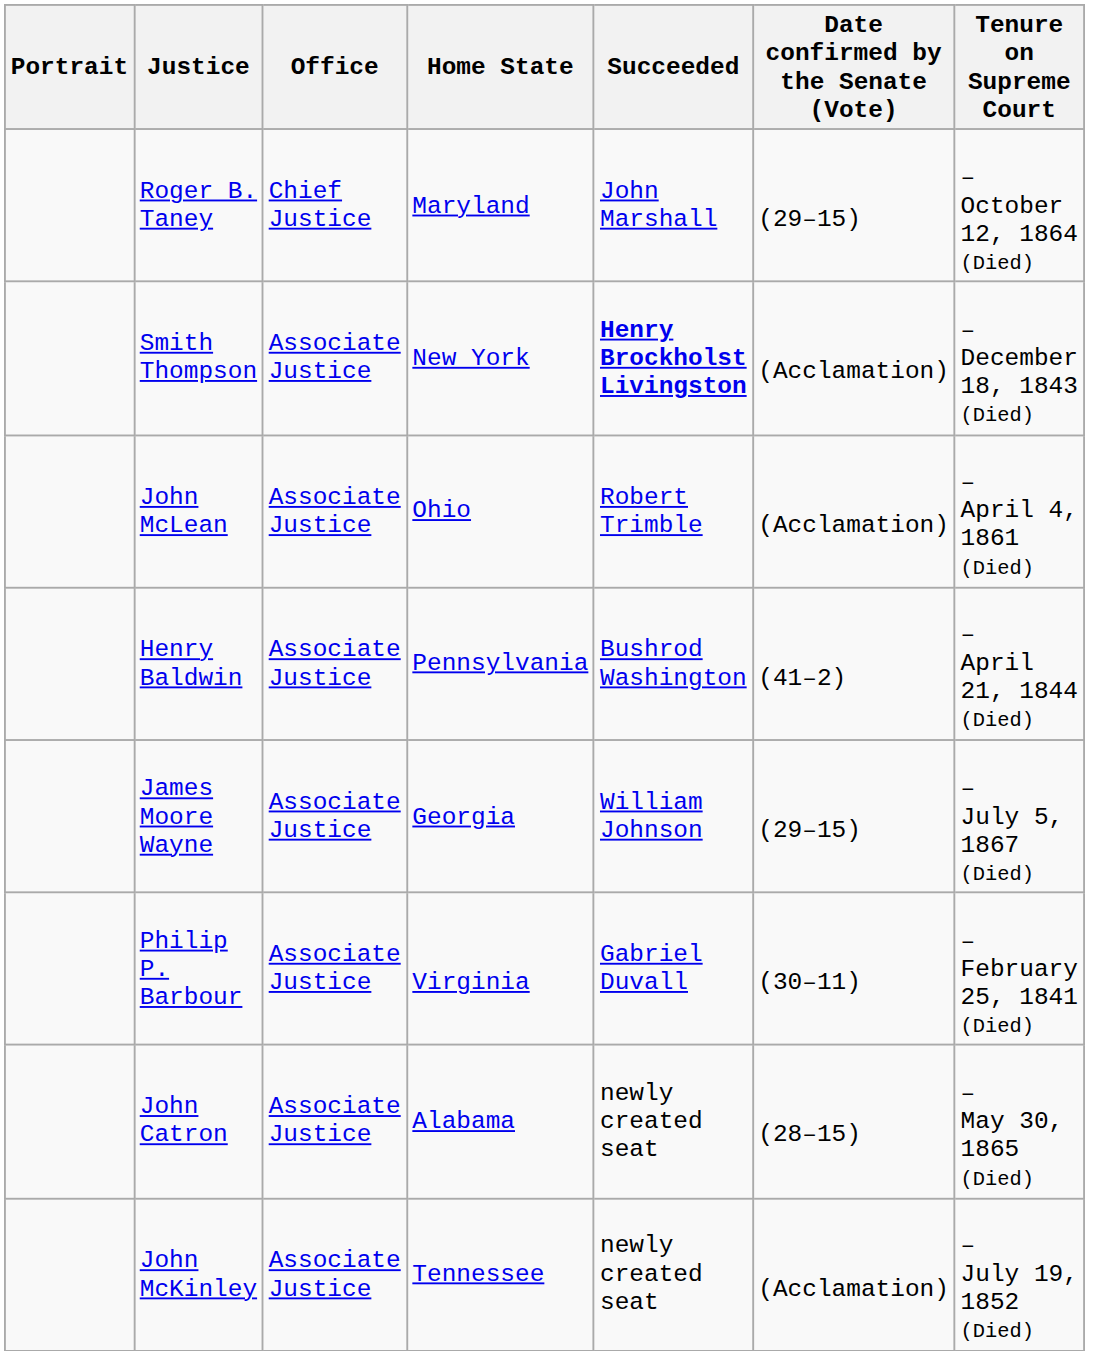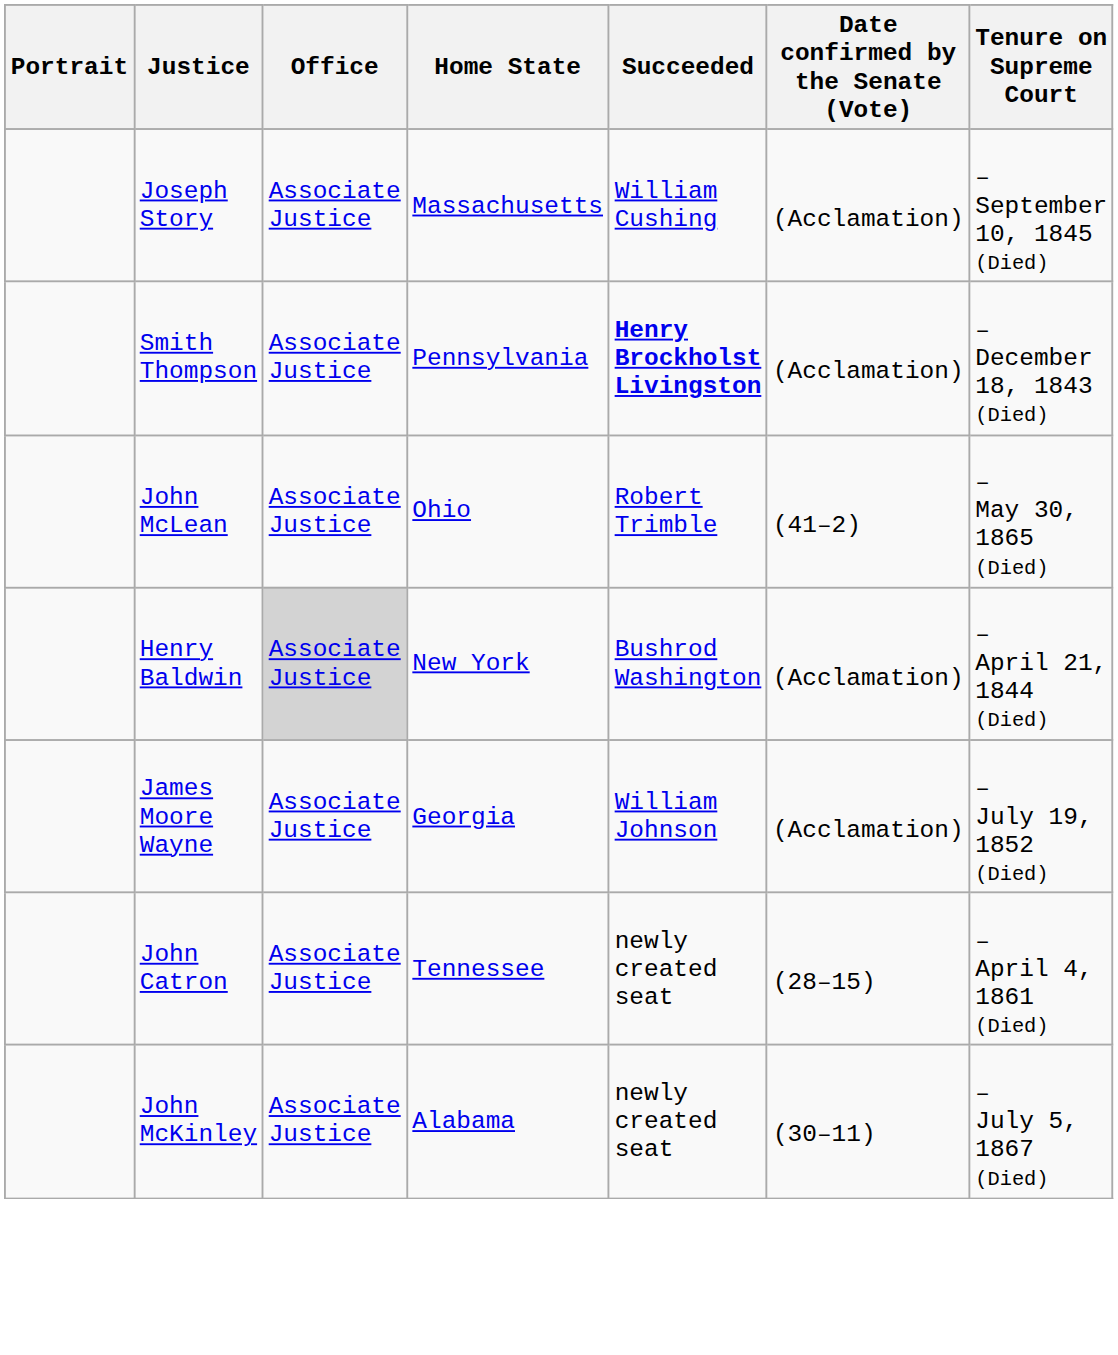- row: Roger B. Taney | Chief Justice | Maryland | John Marshall | (29–15) | – October 12, 1864 (Died)
+ row: Joseph Story | Associate Justice | Massachusetts | William Cushing | (Acclamation) | – September 10, 1845 (Died)
Smith Thompson | Home State: New York -> Pennsylvania
John McLean | Date confirmed by the Senate (Vote): (Acclamation) -> (41–2)
John McLean | Tenure on Supreme Court: – April 4, 1861 (Died) -> – May 30, 1865 (Died)
Henry Baldwin | Office: no background -> lightgrey background
Henry Baldwin | Home State: Pennsylvania -> New York
Henry Baldwin | Date confirmed by the Senate (Vote): (41–2) -> (Acclamation)
James Moore Wayne | Date confirmed by the Senate (Vote): (29–15) -> (Acclamation)
James Moore Wayne | Tenure on Supreme Court: – July 5, 1867 (Died) -> – July 19, 1852 (Died)
- row: Philip P. Barbour | Associate Justice | Virginia | Gabriel Duvall | (30–11) | – February 25, 1841 (Died)
John Catron | Home State: Alabama -> Tennessee
John Catron | Tenure on Supreme Court: – May 30, 1865 (Died) -> – April 4, 1861 (Died)
John McKinley | Home State: Tennessee -> Alabama
John McKinley | Date confirmed by the Senate (Vote): (Acclamation) -> (30–11)
John McKinley | Tenure on Supreme Court: – July 19, 1852 (Died) -> – July 5, 1867 (Died)
